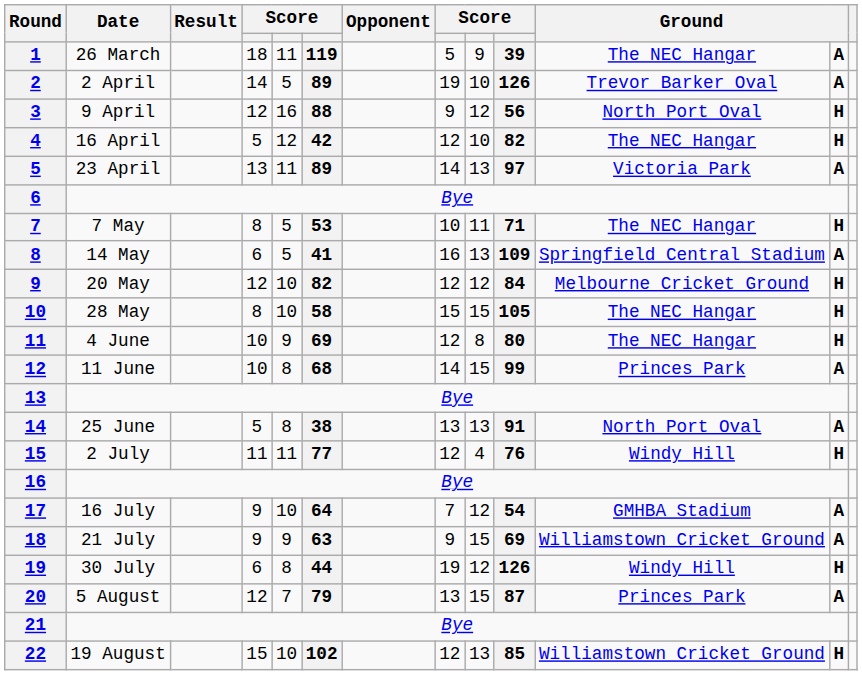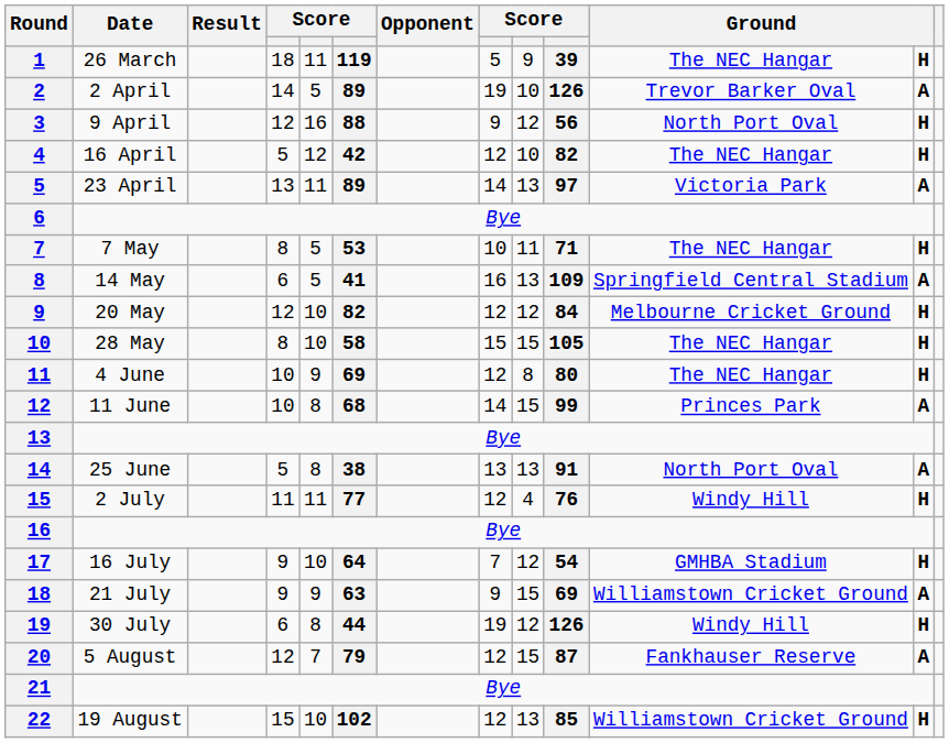1 | column 12: A -> H
17 | column 12: A -> H
20 | column 8: 13 -> 12
20 | column 11: Princes Park -> Fankhauser Reserve
